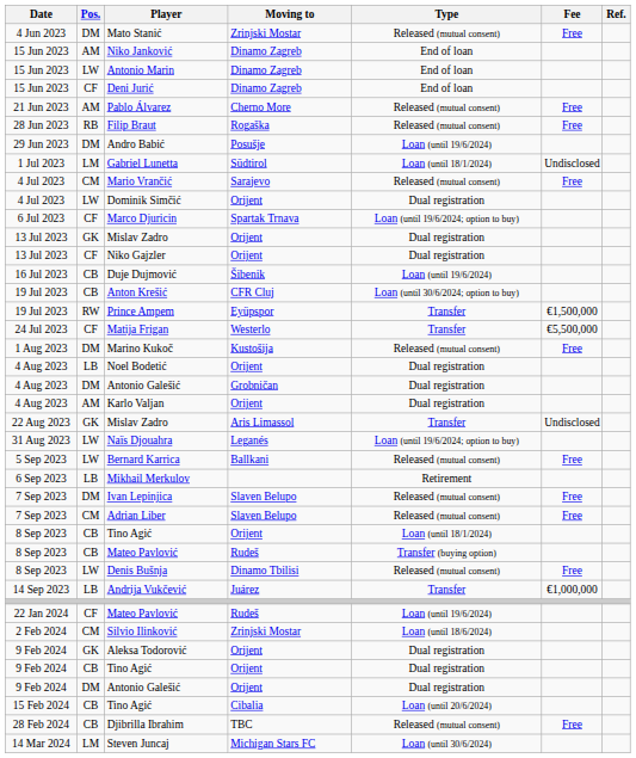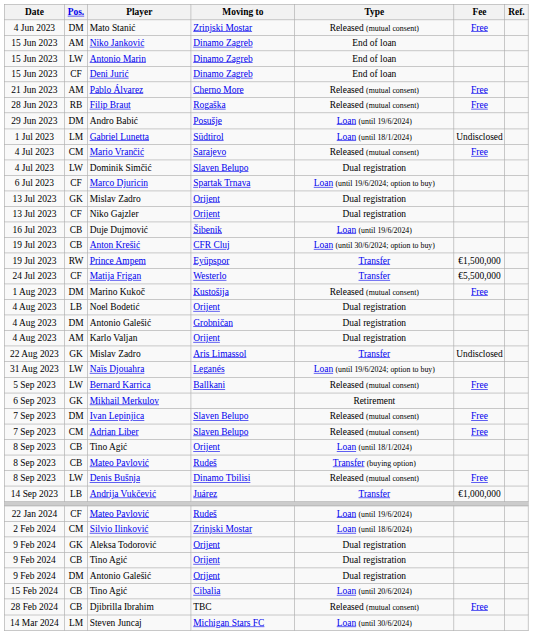Dominik Simčić | Moving to: Orijent -> Slaven Belupo
Mikhail Merkulov | Pos.: LB -> GK
